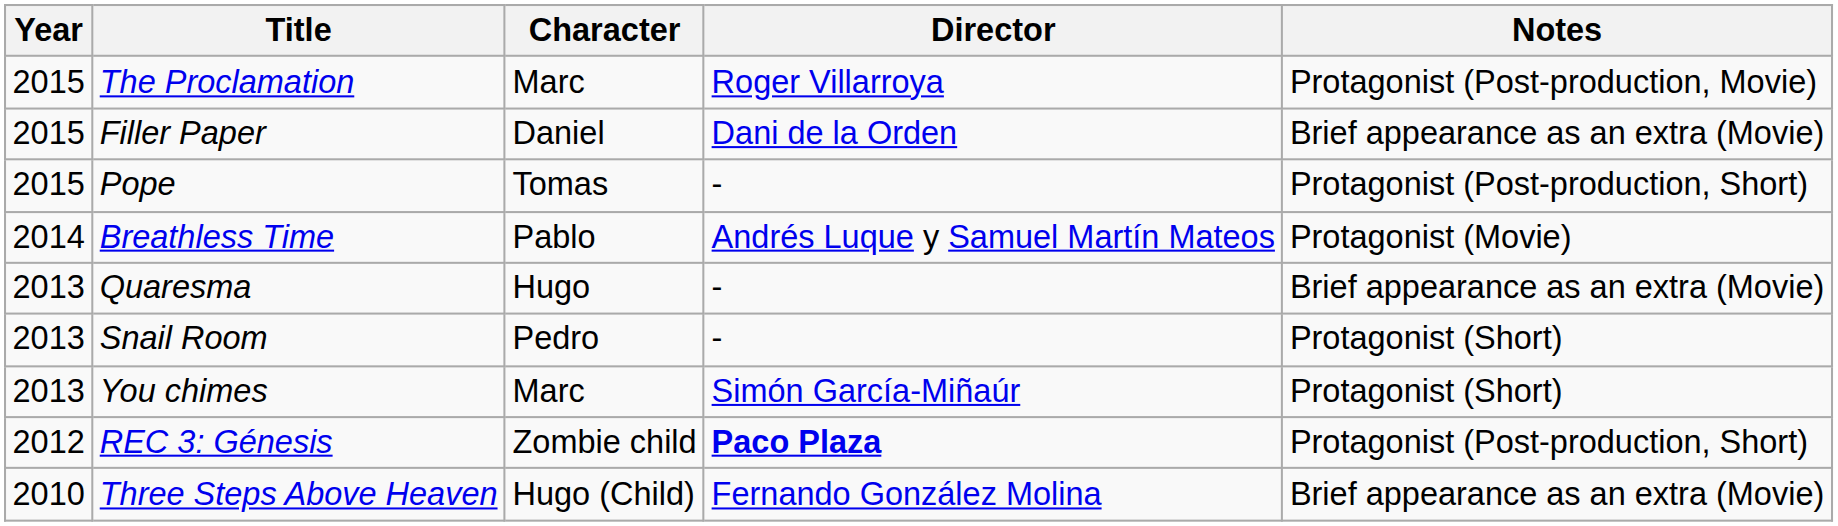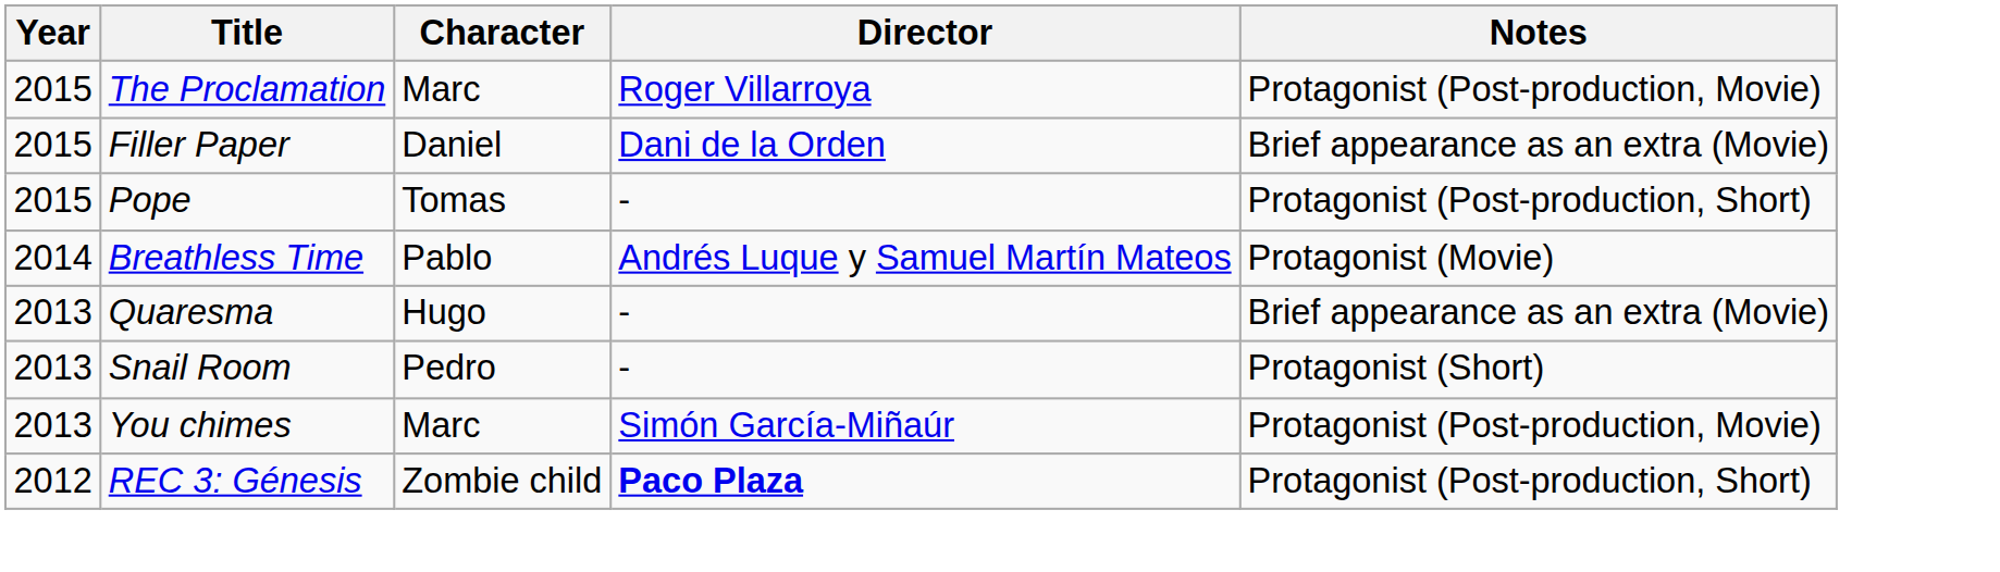You chimes | Notes: Protagonist (Short) -> Protagonist (Post-production, Movie)
- row: 2010 | Three Steps Above Heaven | Hugo (Child) | Fernando González Molina | Brief appearance as an extra (Movie)
